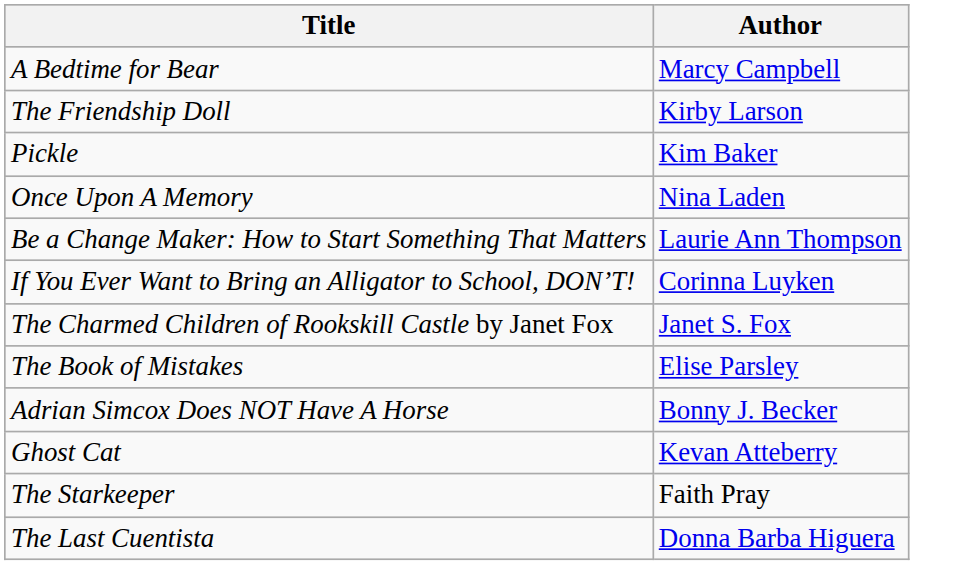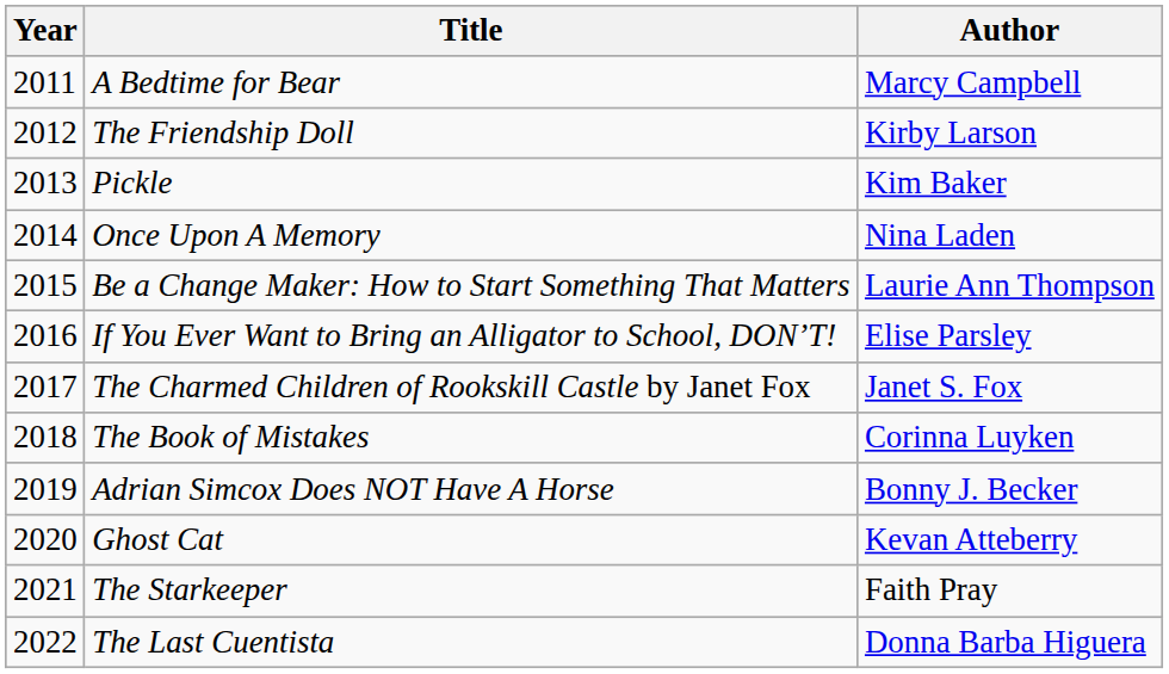+ column: Year | 2011 | 2012 | 2013 | 2014 | 2015 | 2016 | 2017 | 2018 | 2019 | 2020 | 2021 | 2022
If You Ever Want to Bring an Alligator to School, DON’T! | Author: Corinna Luyken -> Elise Parsley
The Book of Mistakes | Author: Elise Parsley -> Corinna Luyken
